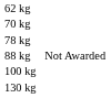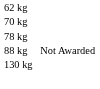- row: 100 kg
